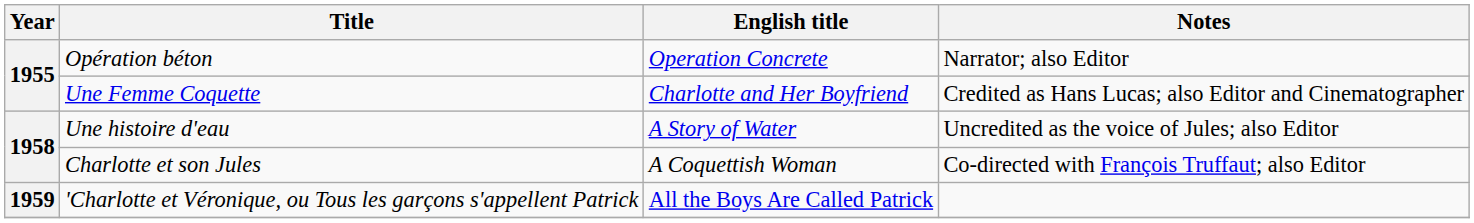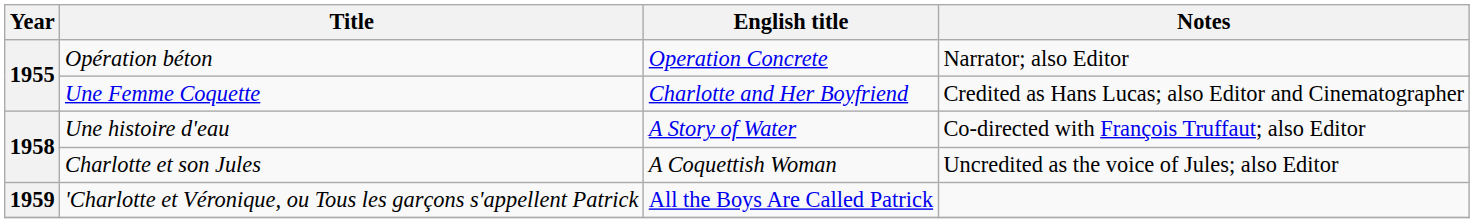Une histoire d'eau | Notes: Uncredited as the voice of Jules; also Editor -> Co-directed with François Truffaut; also Editor
Charlotte et son Jules | Notes: Co-directed with François Truffaut; also Editor -> Uncredited as the voice of Jules; also Editor
